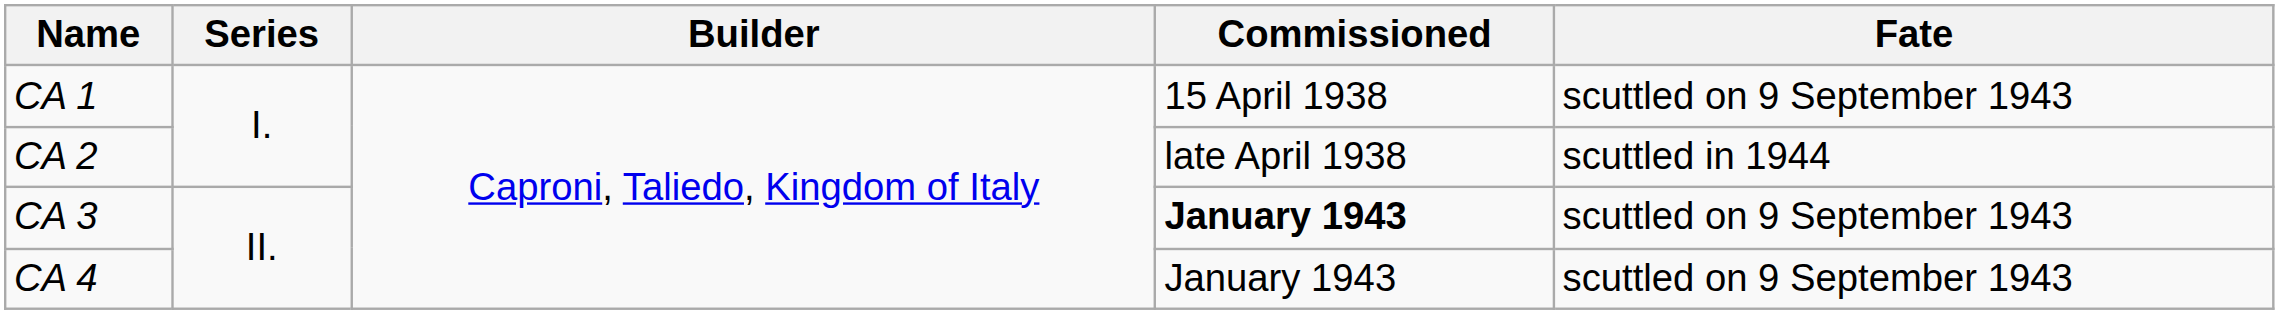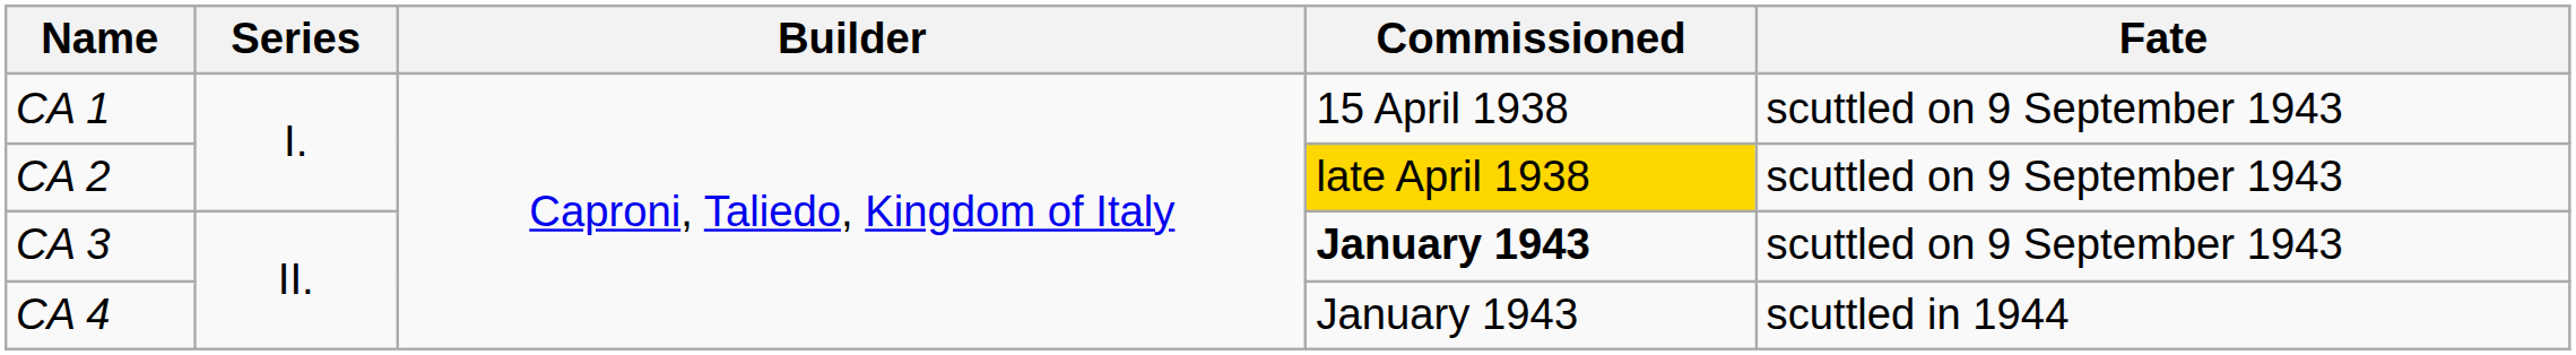CA 2 | Commissioned: no background -> gold background
CA 2 | Fate: scuttled in 1944 -> scuttled on 9 September 1943
CA 4 | Fate: scuttled on 9 September 1943 -> scuttled in 1944
